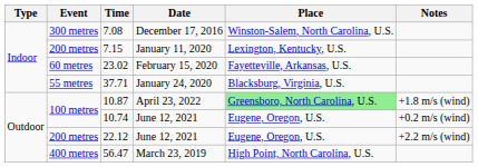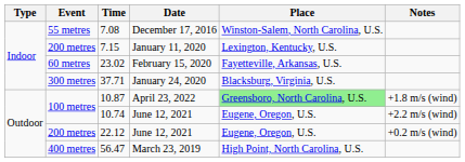7.08 | Event: 300 metres -> 55 metres
37.71 | Event: 55 metres -> 300 metres
10.74 | Notes: +0.2 m/s (wind) -> +2.2 m/s (wind)
22.12 | Notes: +2.2 m/s (wind) -> +0.2 m/s (wind)
